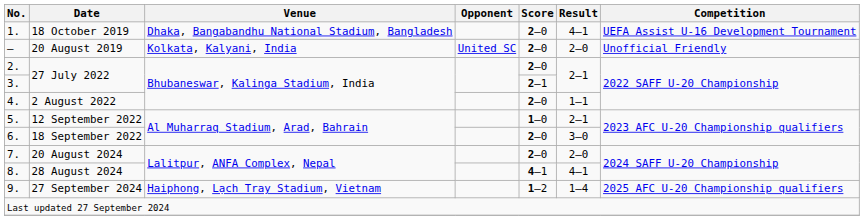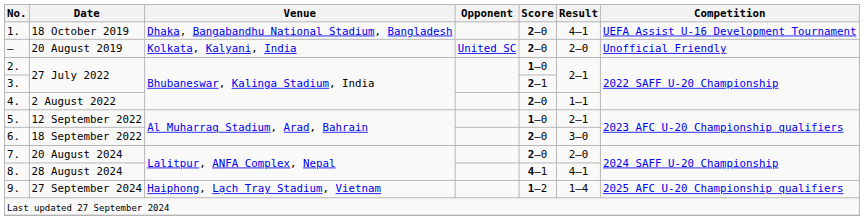2. / 27 July 2022 | Score: 2–0 -> 1–0
